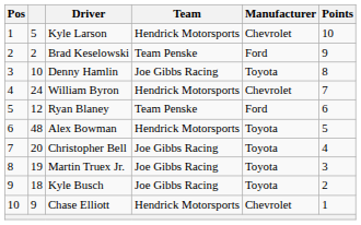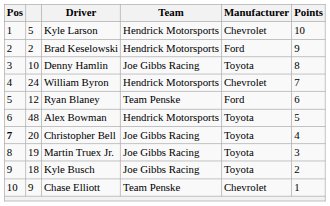Brad Keselowski | Team: Team Penske -> Hendrick Motorsports
Christopher Bell | Pos: normal -> bold
Chase Elliott | Team: Hendrick Motorsports -> Team Penske
